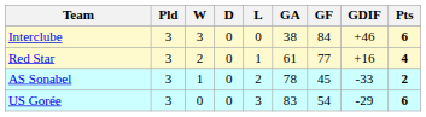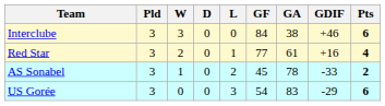columns swapped: GF <-> GA
